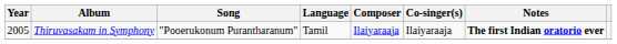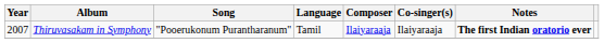Thiruvasakam in Symphony | Year: 2005 -> 2007
